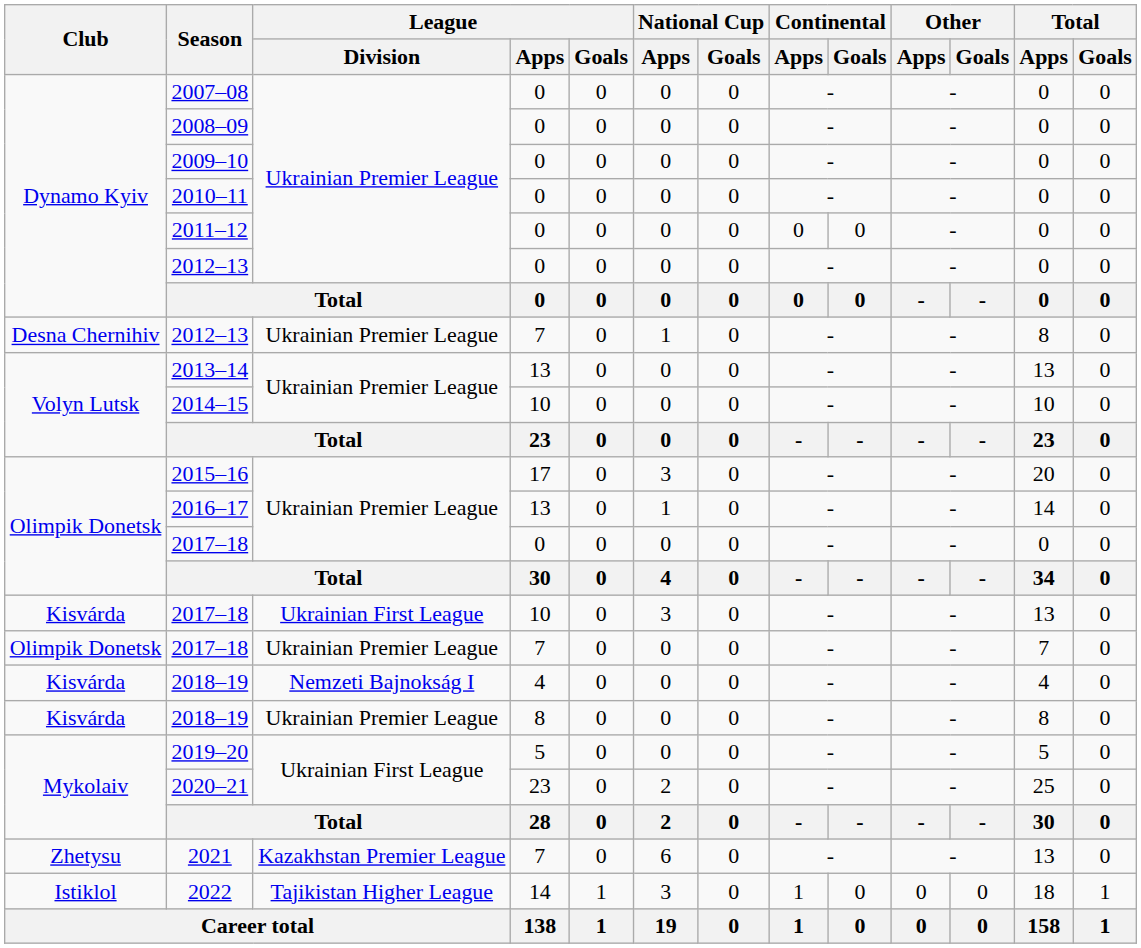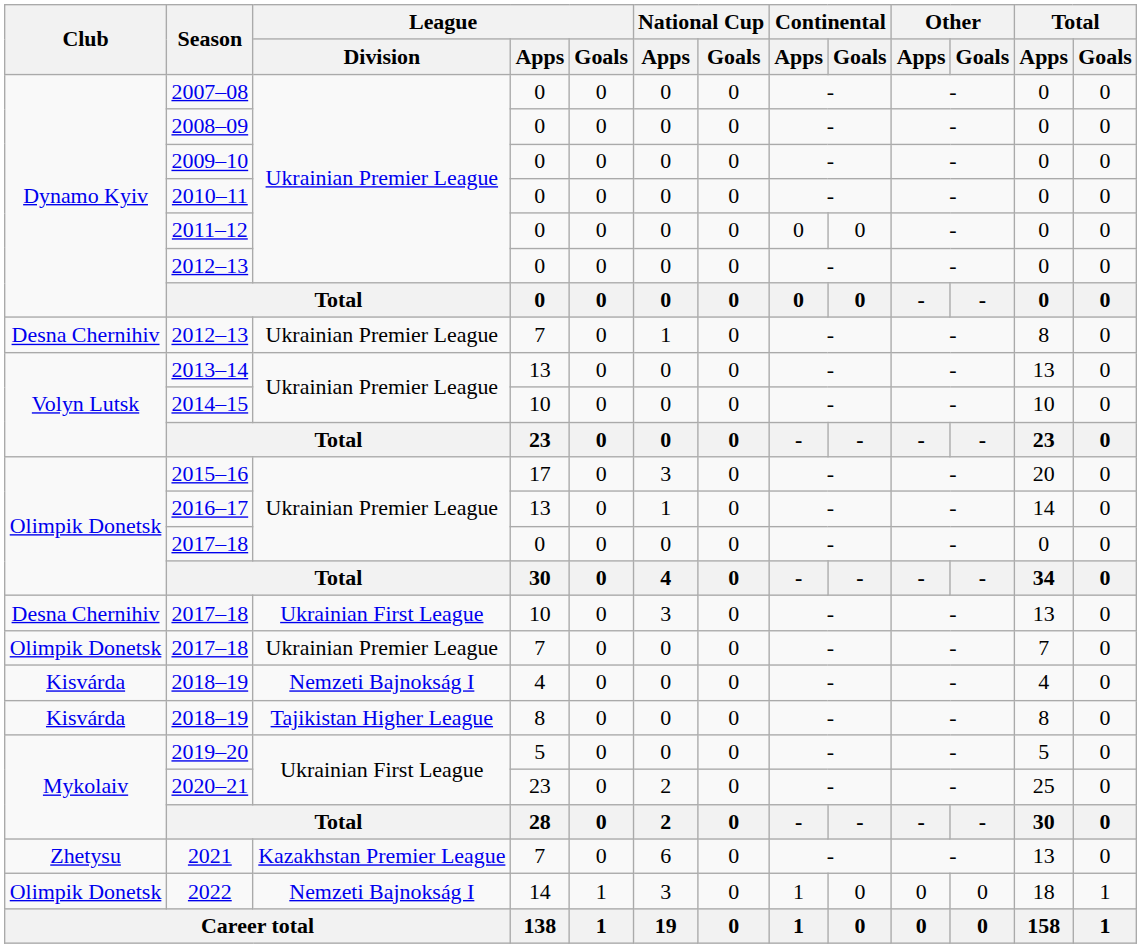2017–18 / 10 | Club: Kisvárda -> Desna Chernihiv
2018–19 / 8 | League / Division: Ukrainian Premier League -> Tajikistan Higher League
2022 | Club: Istiklol -> Olimpik Donetsk
2022 | League / Division: Tajikistan Higher League -> Nemzeti Bajnokság I
